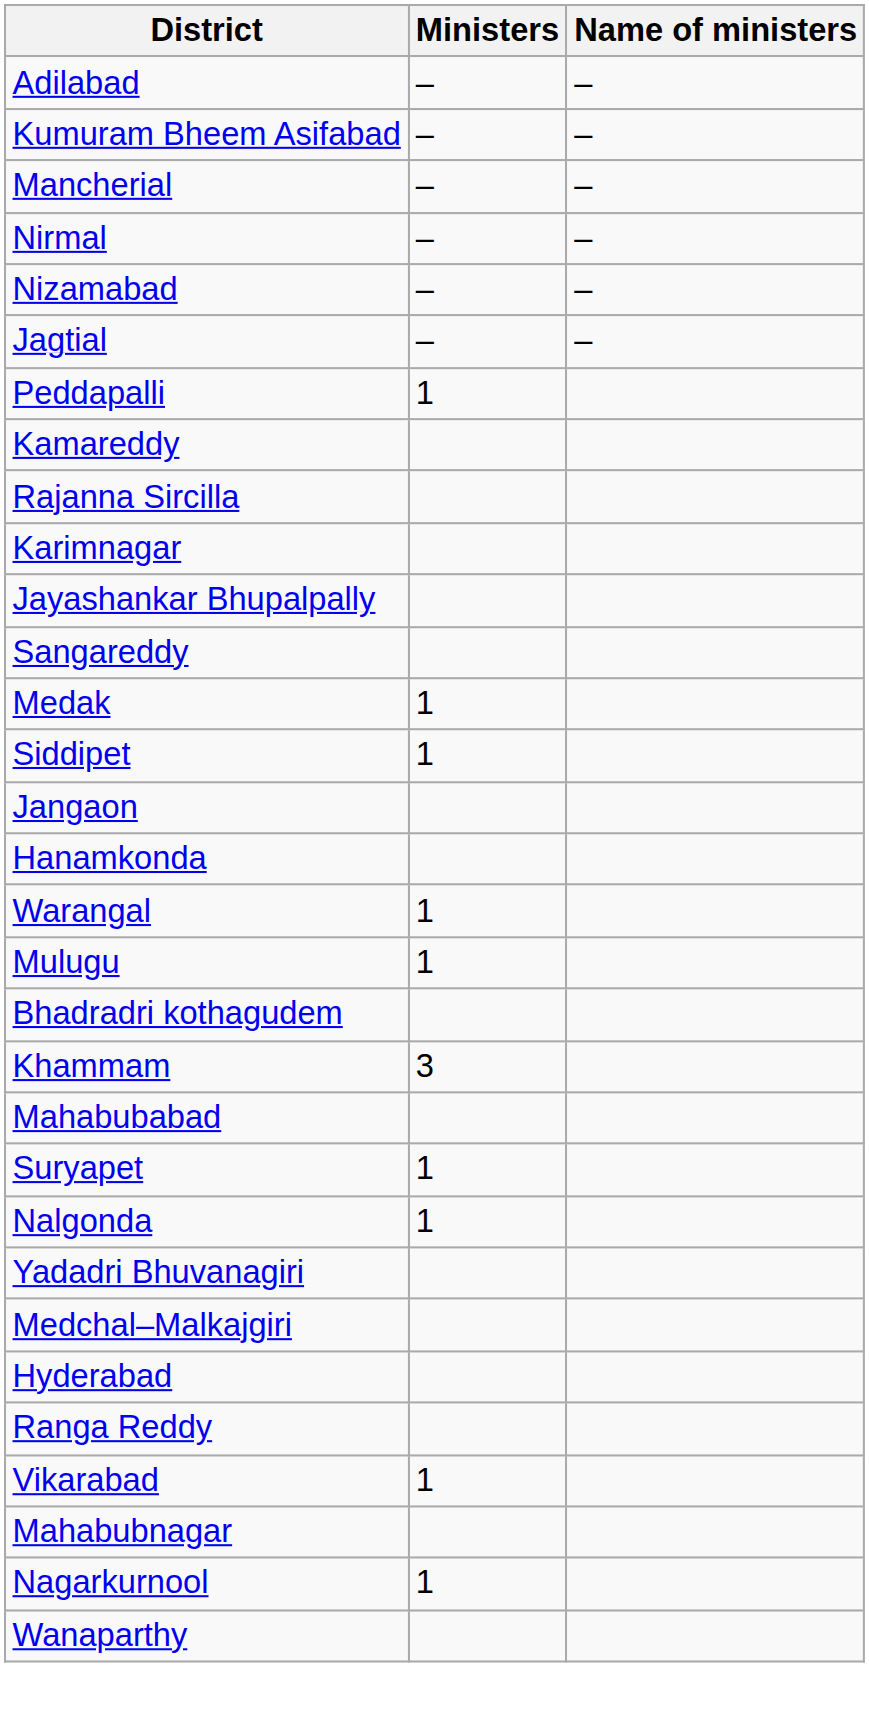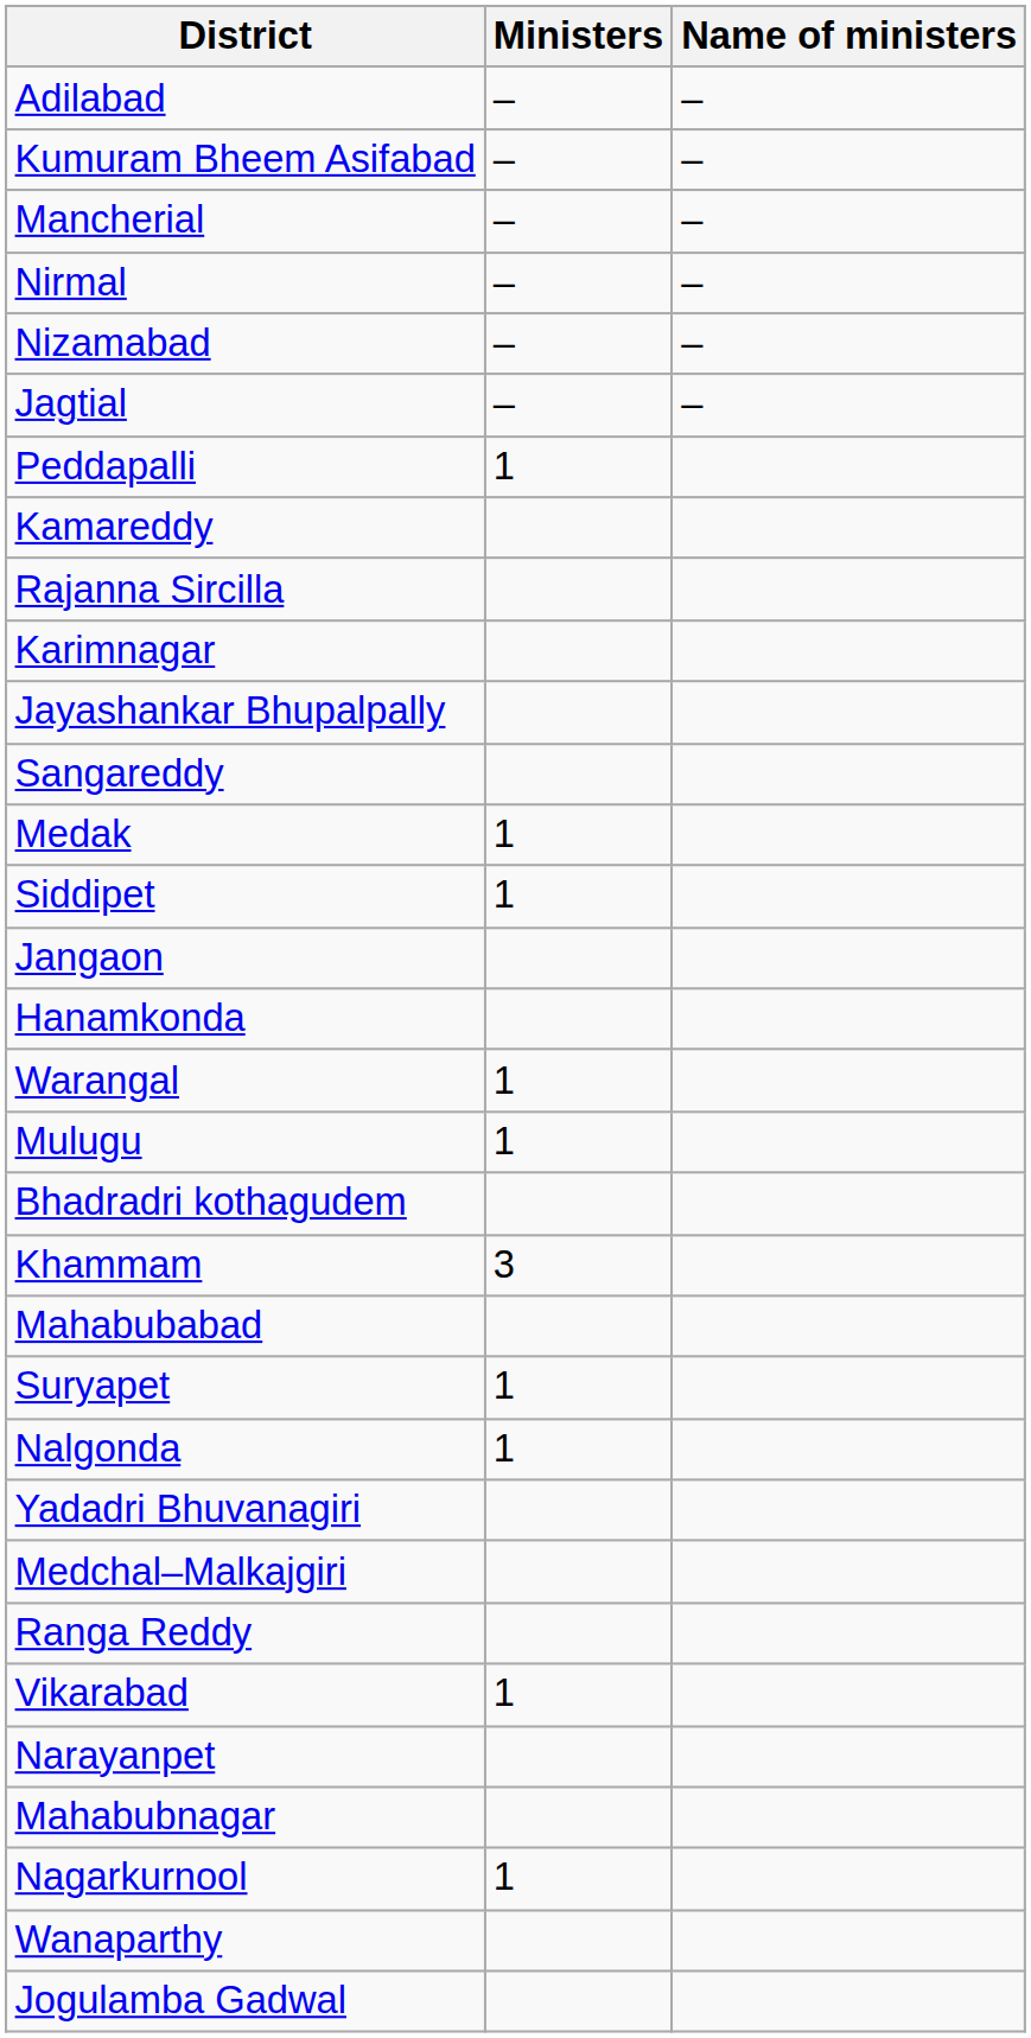- row: Hyderabad
+ row: Narayanpet
+ row: Jogulamba Gadwal
